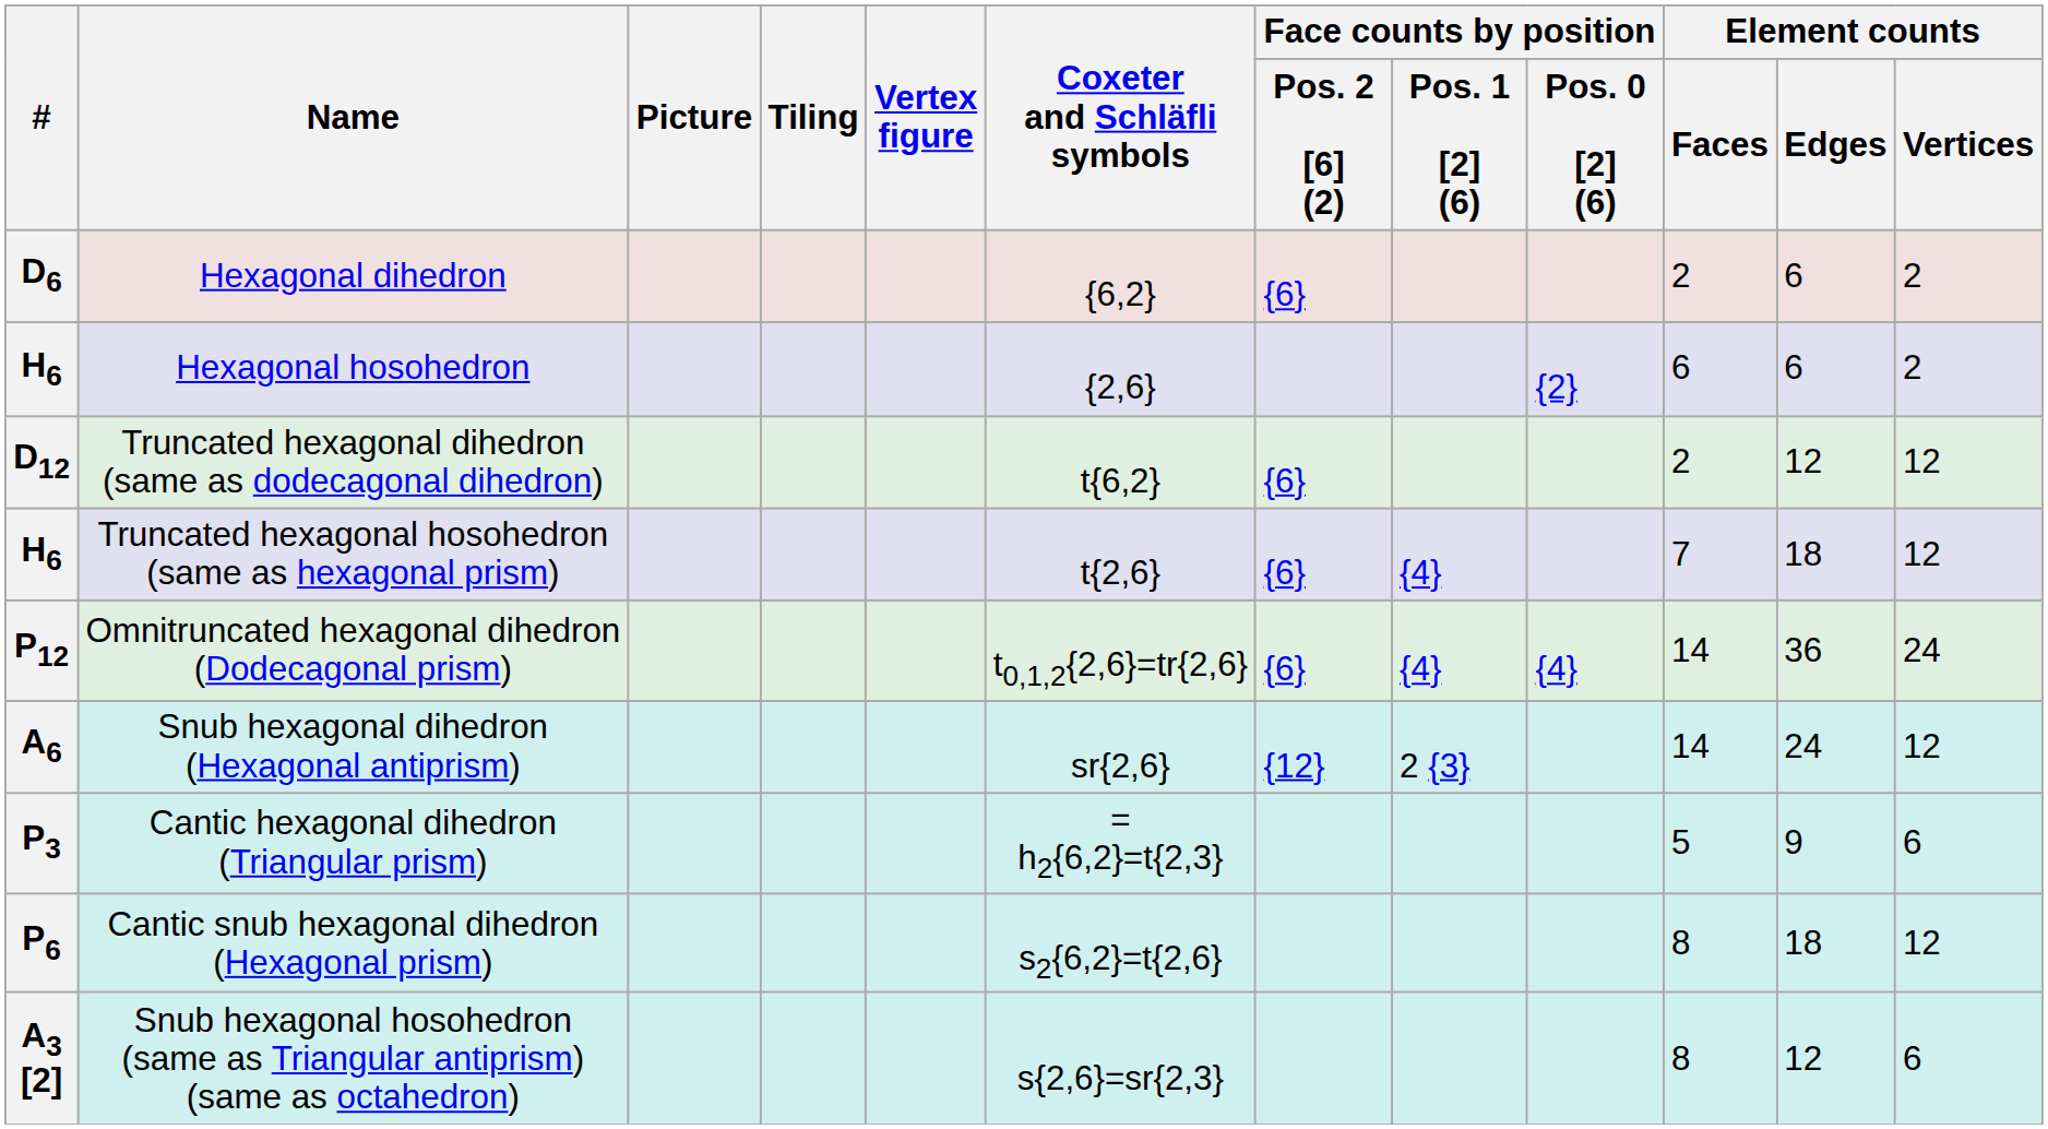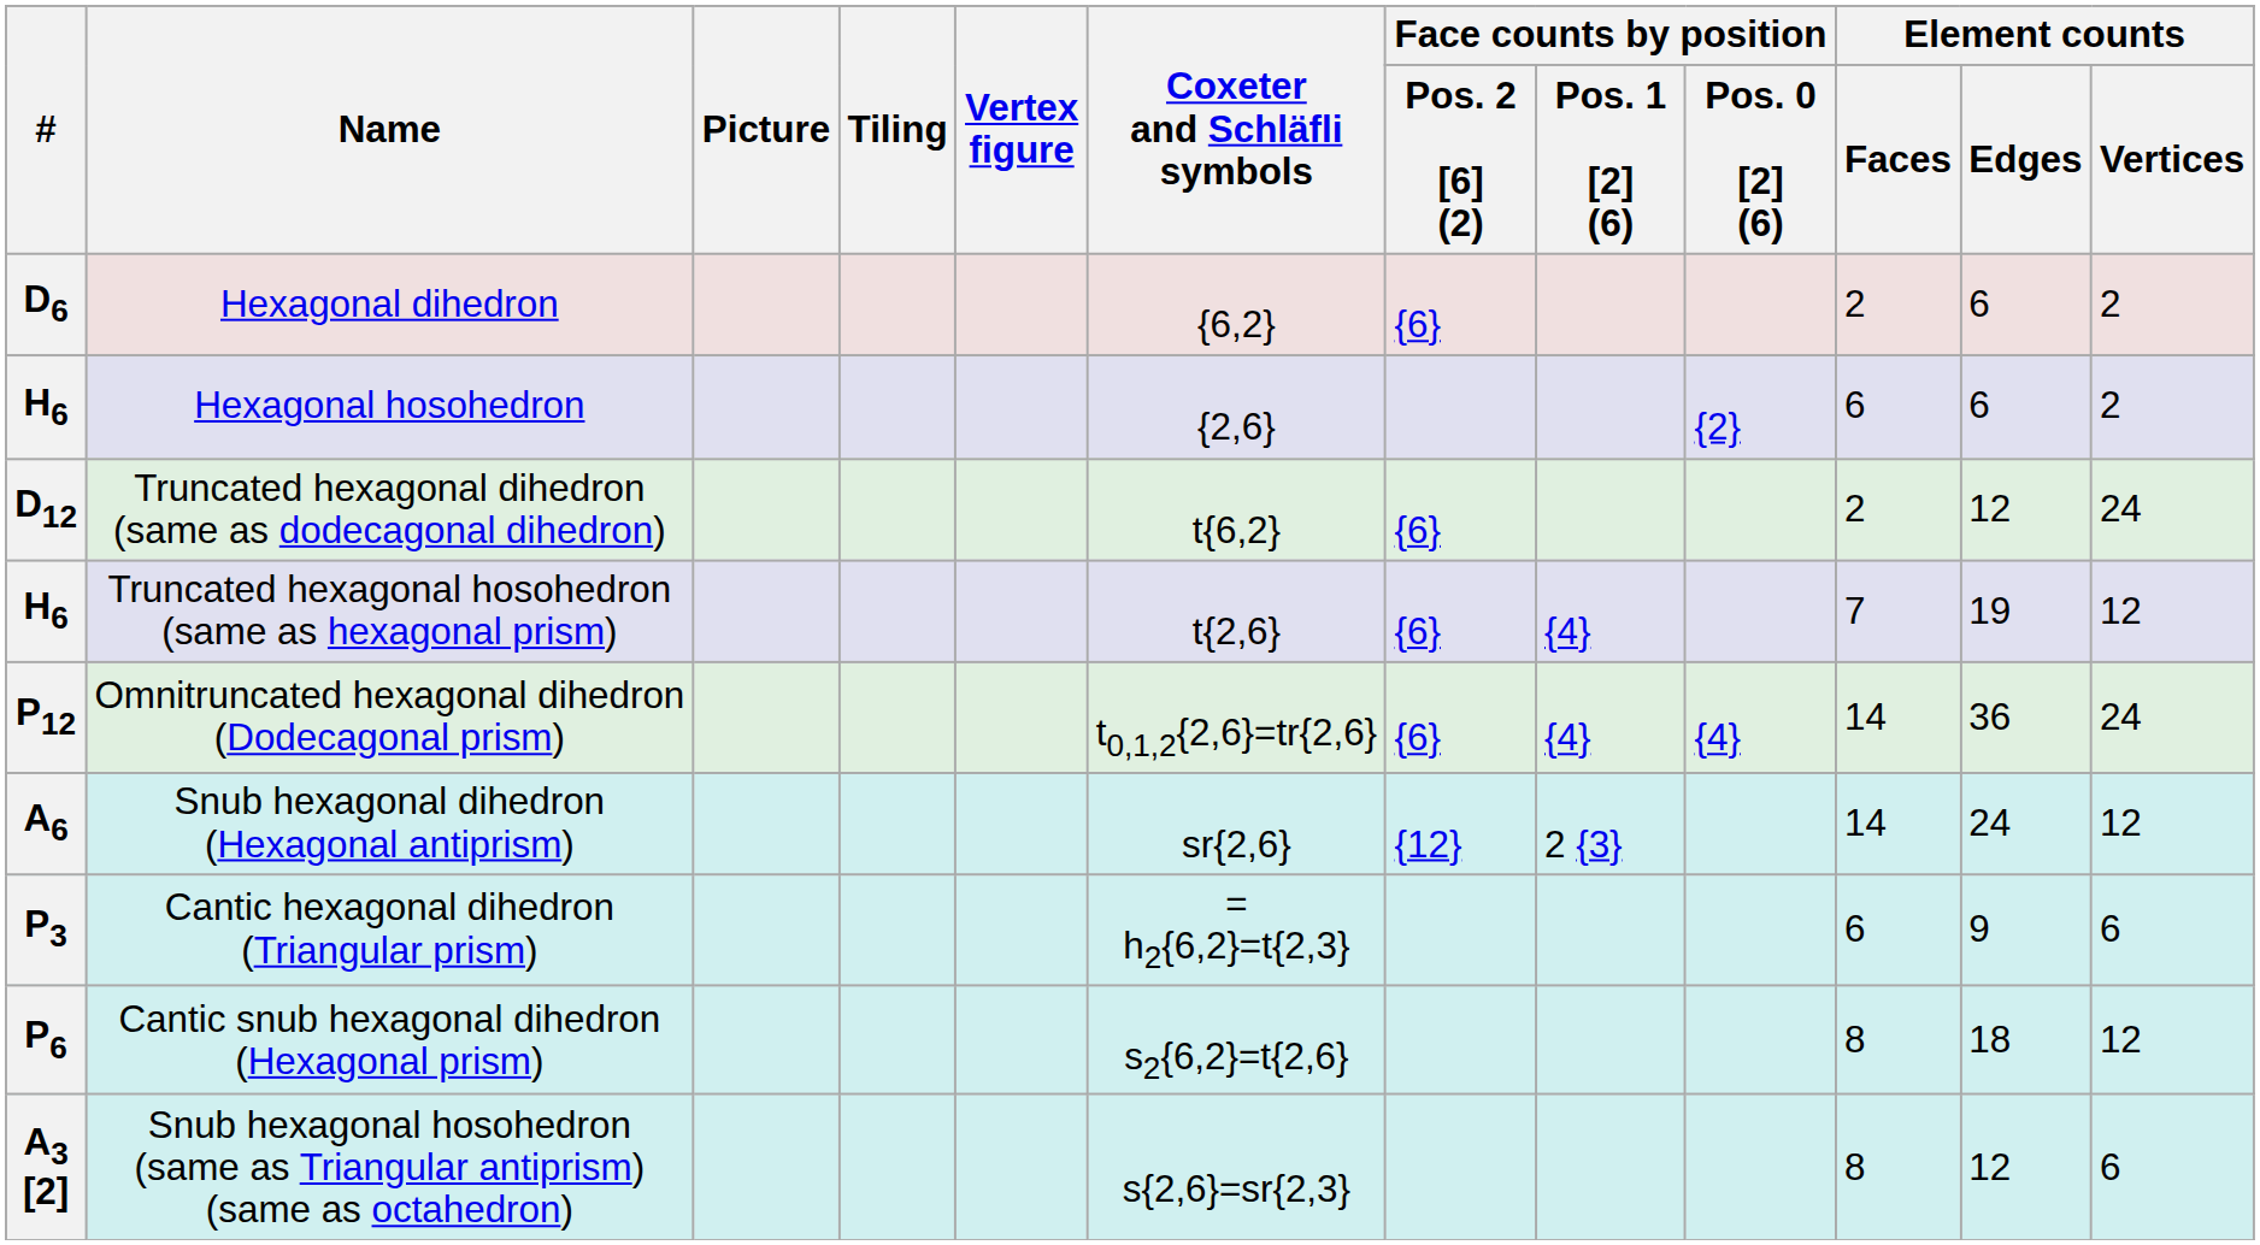Truncated hexagonal dihedron (same as dodecagonal dihedron) | Element counts / Vertices: 12 -> 24
Truncated hexagonal hosohedron (same as hexagonal prism) | Element counts / Edges: 18 -> 19
Cantic hexagonal dihedron (Triangular prism) | Element counts / Faces: 5 -> 6
